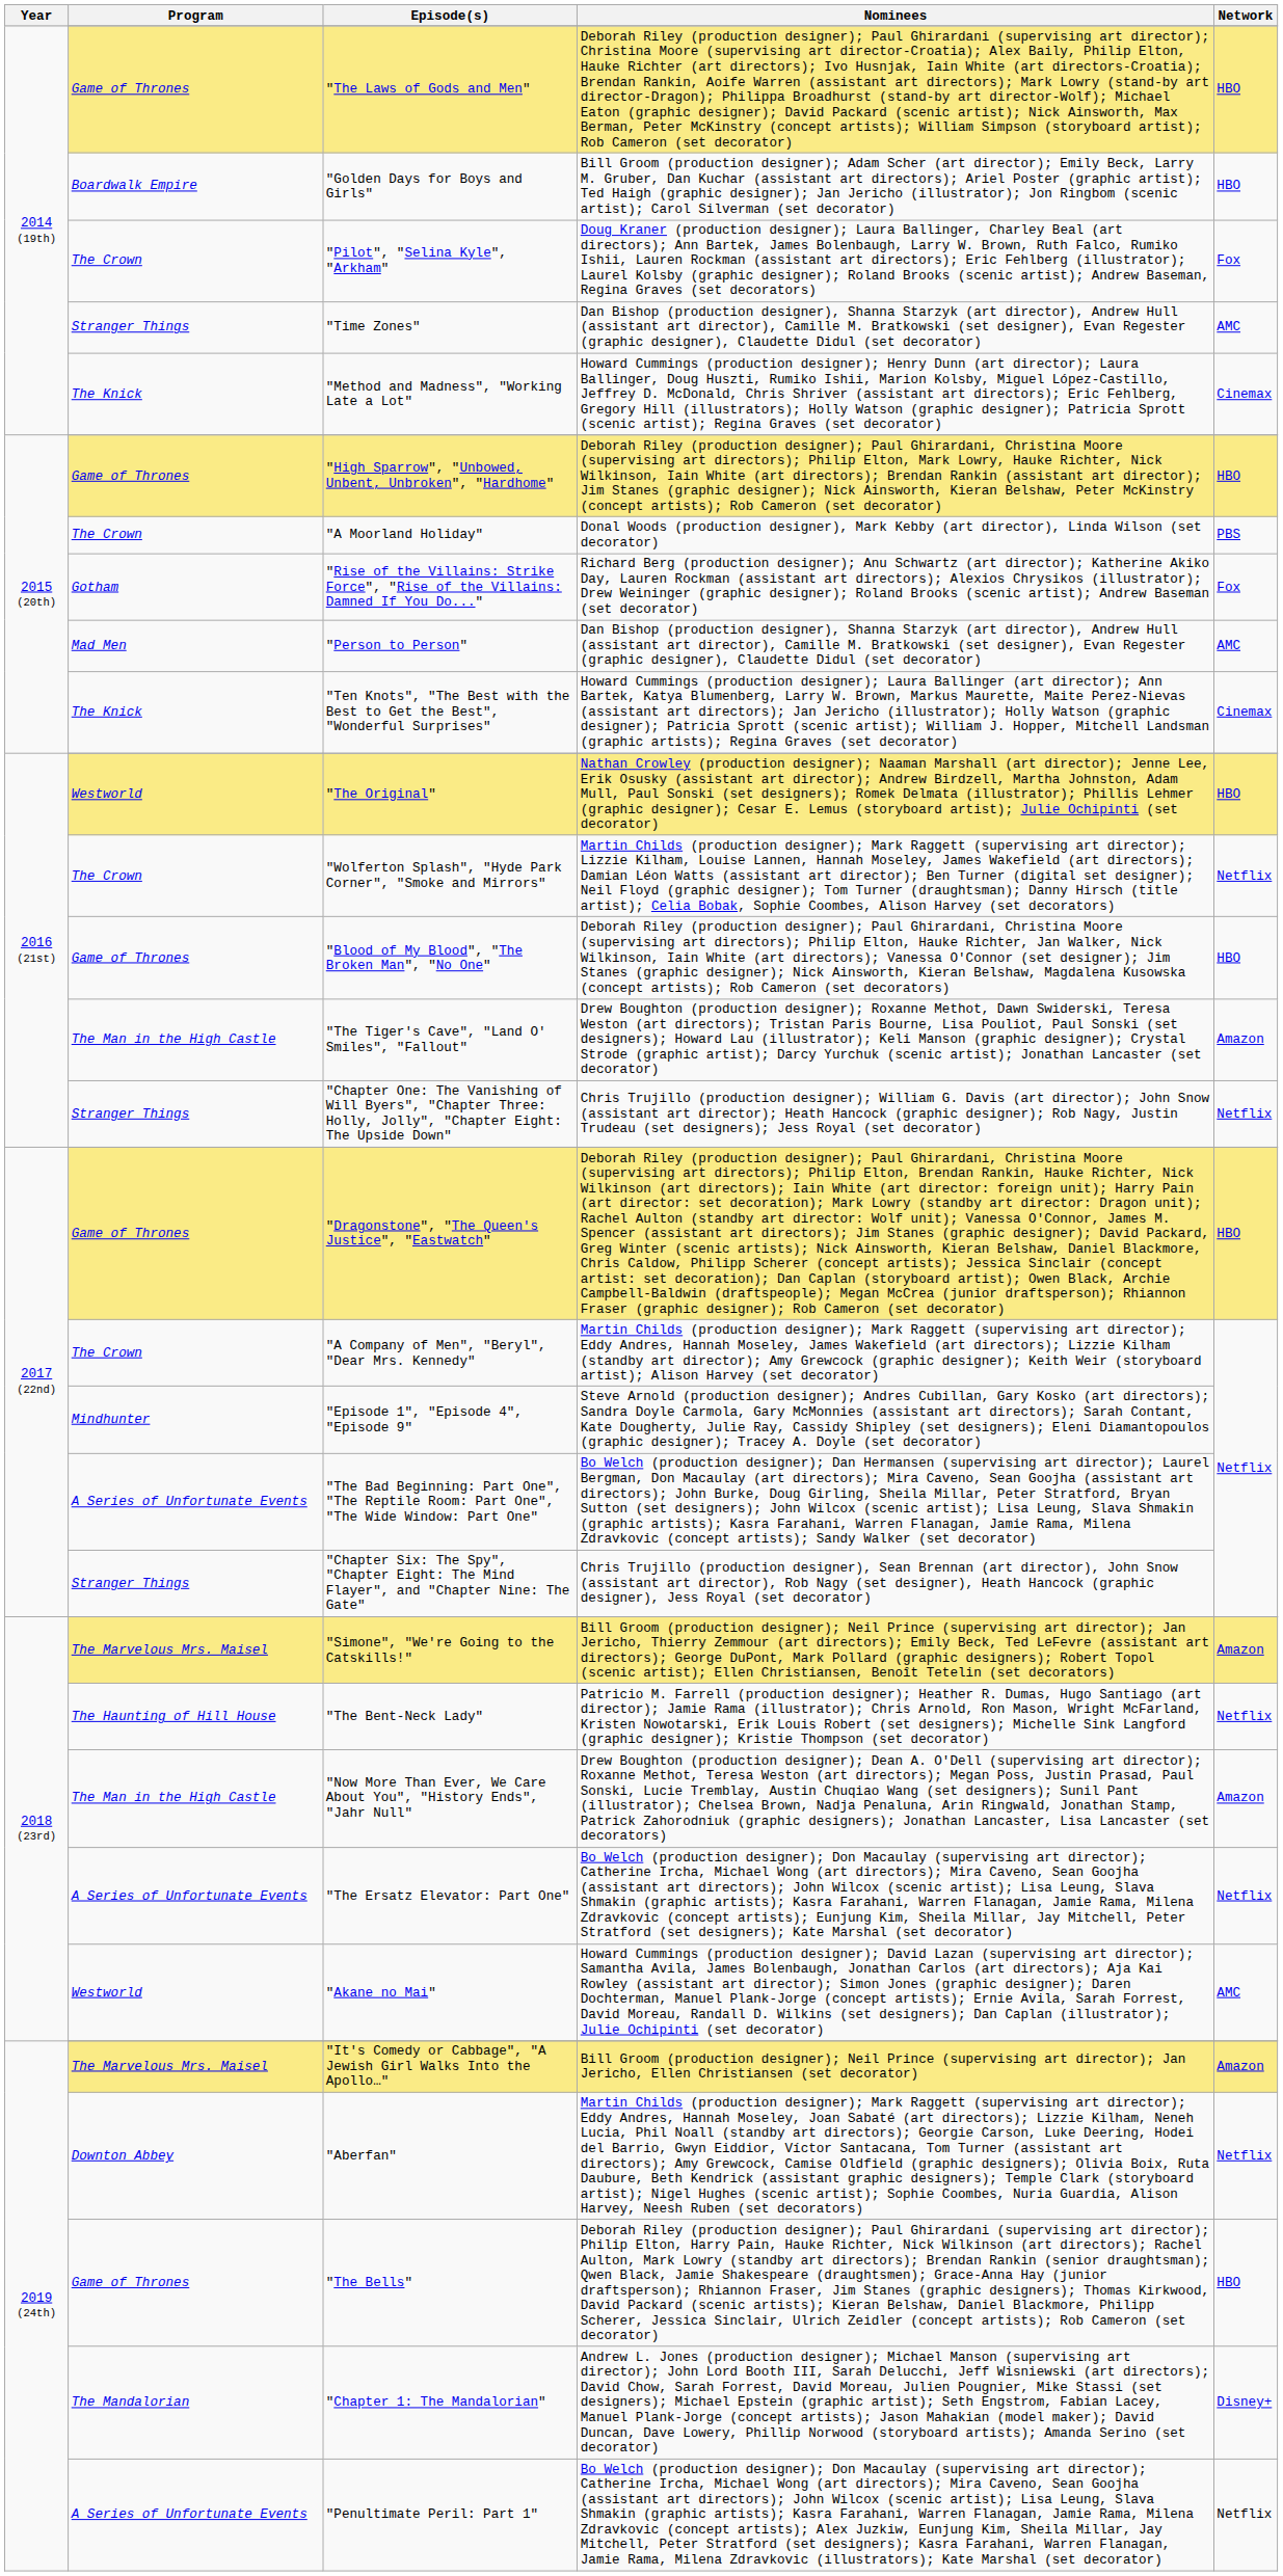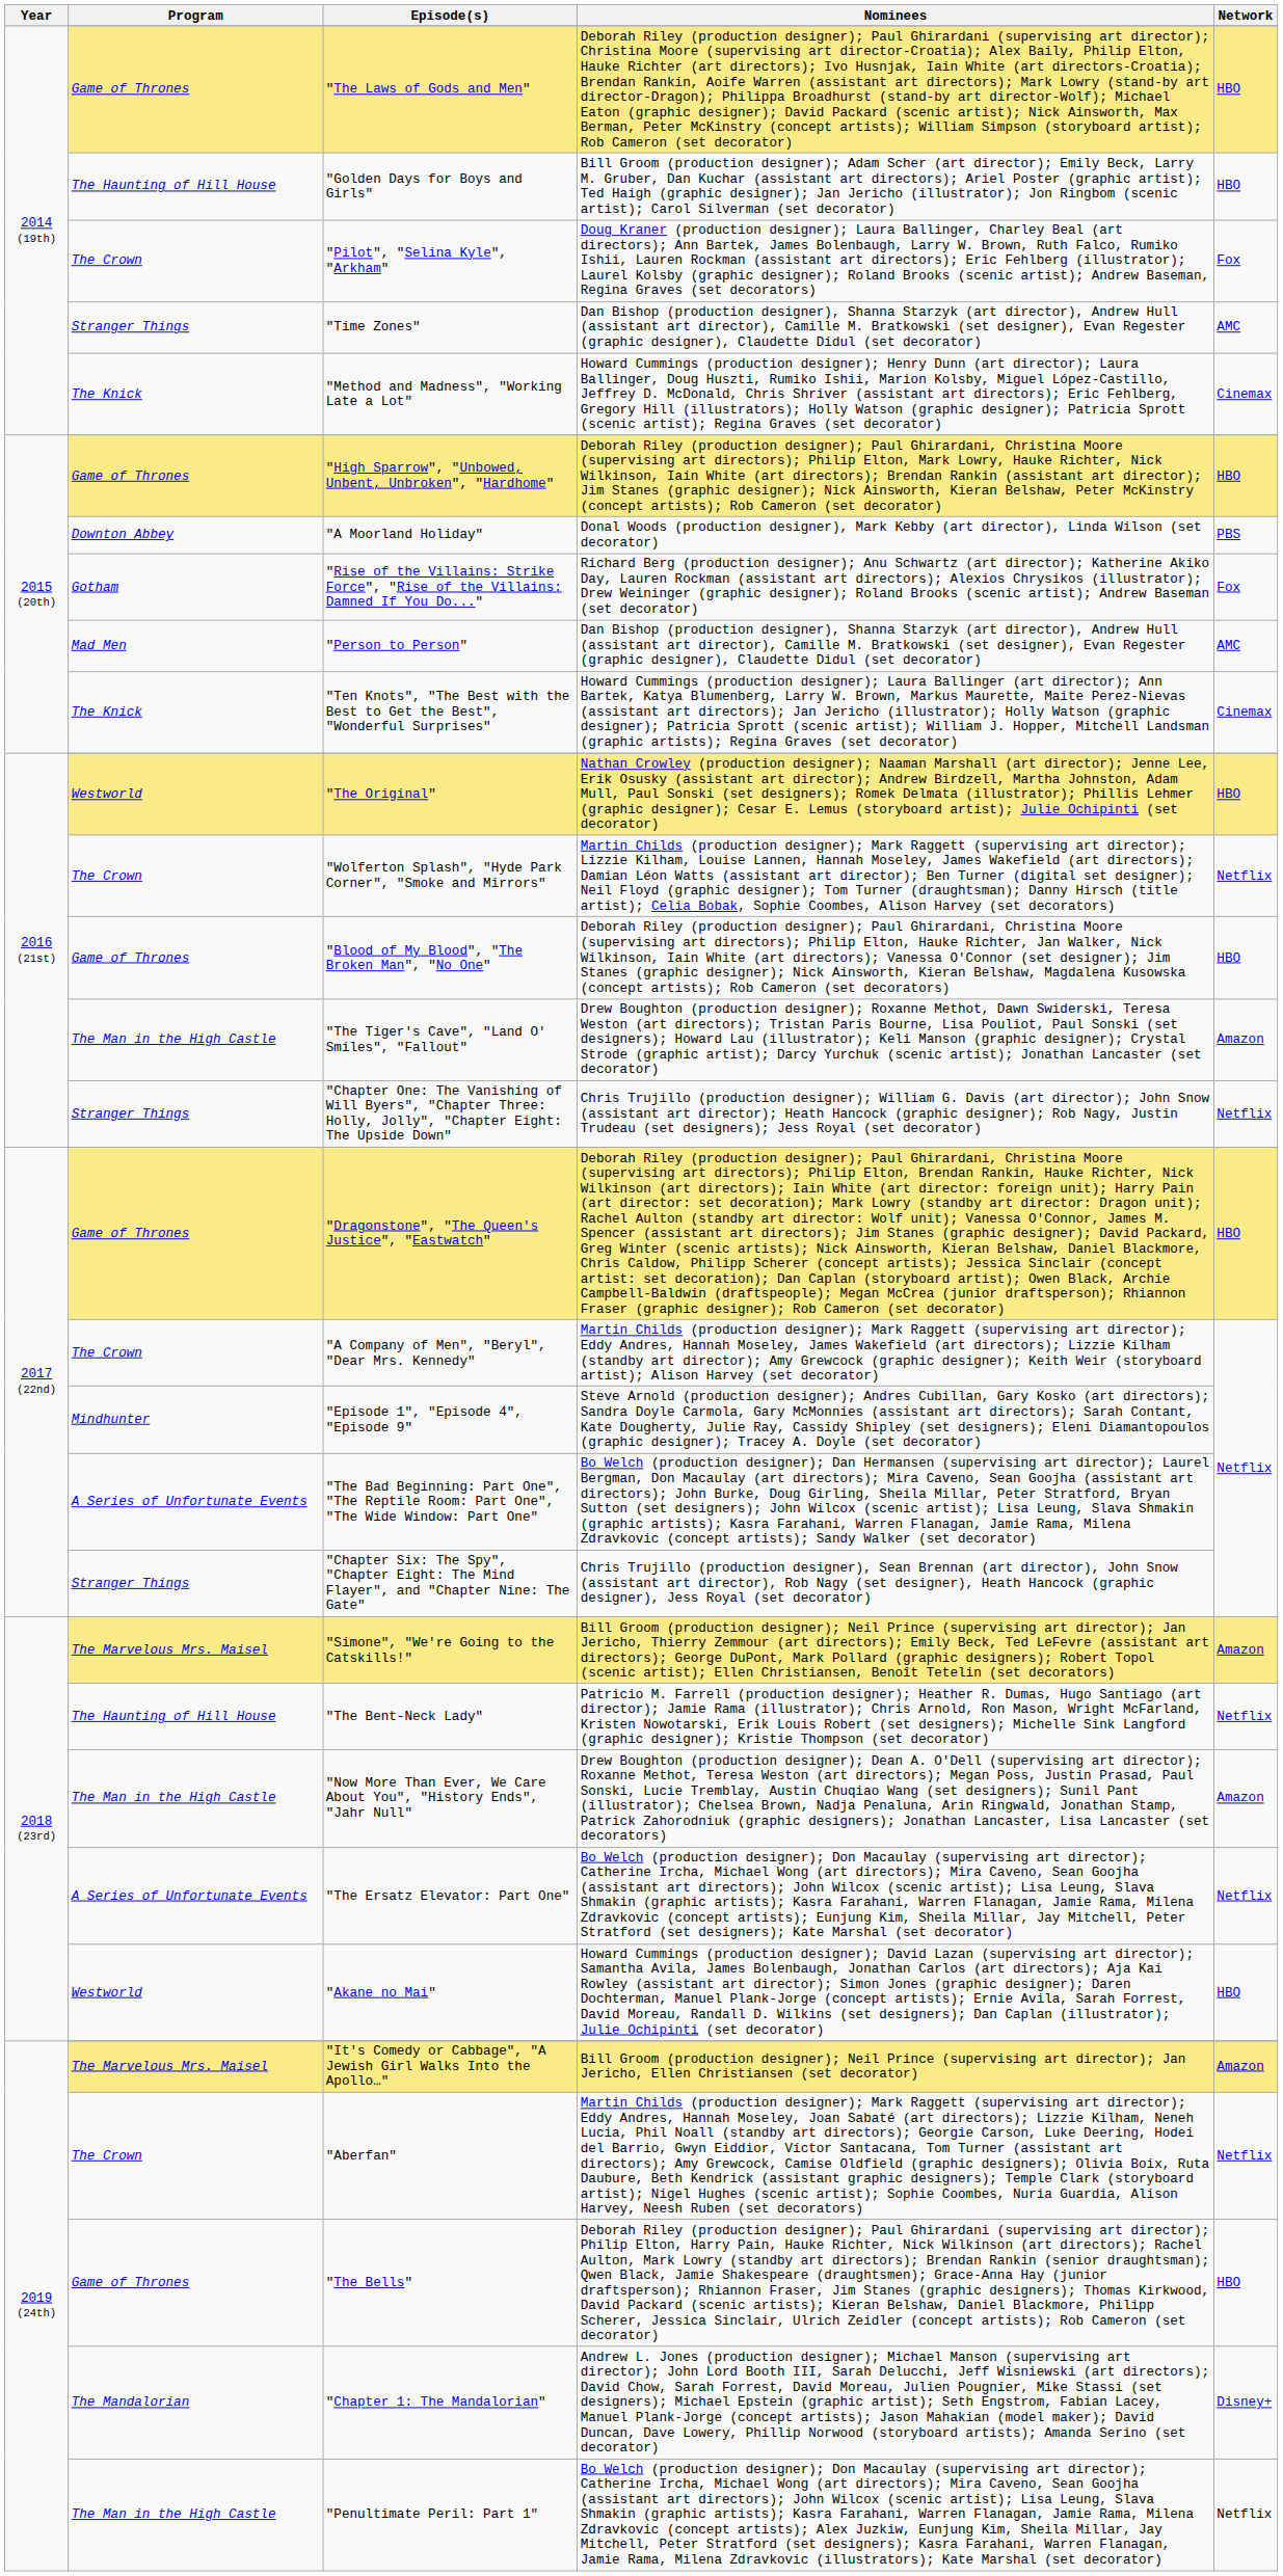"Golden Days for Boys and Girls" | Program: Boardwalk Empire -> The Haunting of Hill House
"A Moorland Holiday" | Program: The Crown -> Downton Abbey
"Akane no Mai" | Network: AMC -> HBO
"Aberfan" | Program: Downton Abbey -> The Crown
"Penultimate Peril: Part 1" | Program: A Series of Unfortunate Events -> The Man in the High Castle
